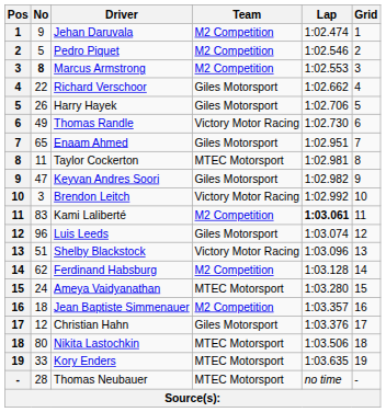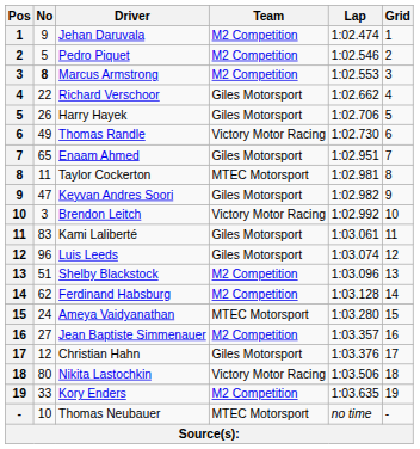Kami Laliberté | Team: M2 Competition -> Giles Motorsport
Kami Laliberté | Lap: bold -> normal
Shelby Blackstock | Team: Victory Motor Racing -> M2 Competition
Jean Baptiste Simmenauer | No: 18 -> 27
Nikita Lastochkin | Team: MTEC Motorsport -> Victory Motor Racing
Kory Enders | Team: MTEC Motorsport -> M2 Competition
Thomas Neubauer | No: 28 -> 10
